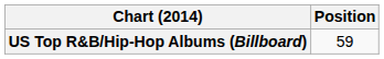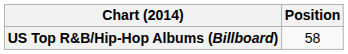US Top R&B/Hip-Hop Albums (Billboard) | Position: 59 -> 58
